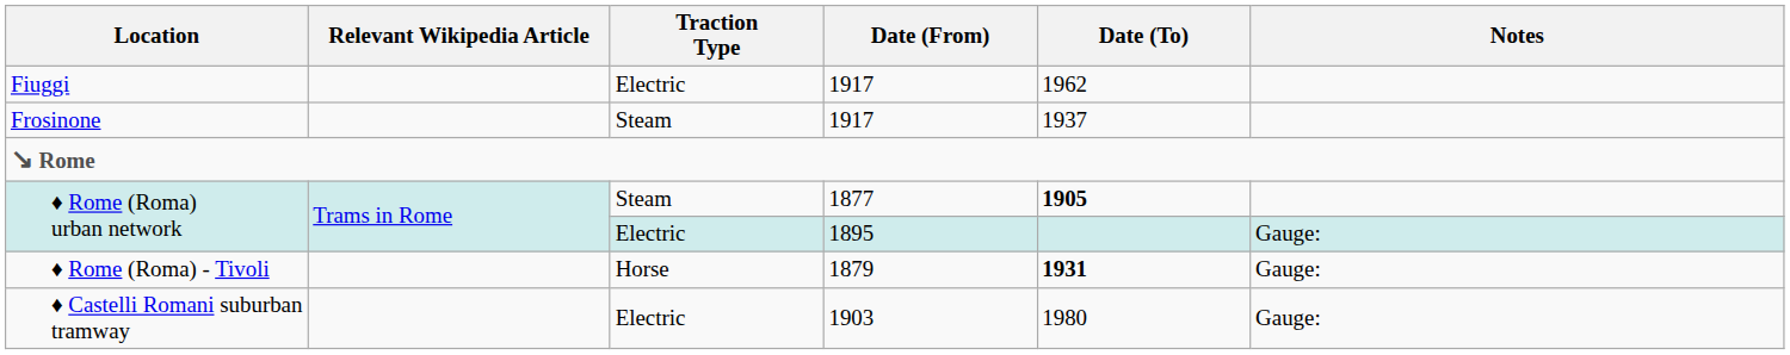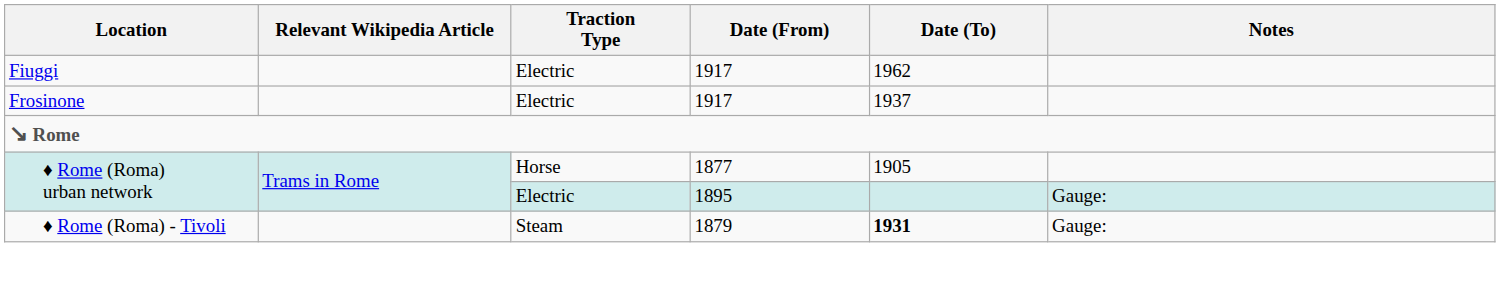Frosinone | Traction Type: Steam -> Electric
♦ Rome (Roma) urban network / 1877 | Traction Type: Steam -> Horse
♦ Rome (Roma) urban network / 1877 | Date (To): bold -> normal
♦ Rome (Roma) - Tivoli | Traction Type: Horse -> Steam
- row: ♦ Castelli Romani suburban tramway | Electric | 1903 | 1980 | Gauge:
